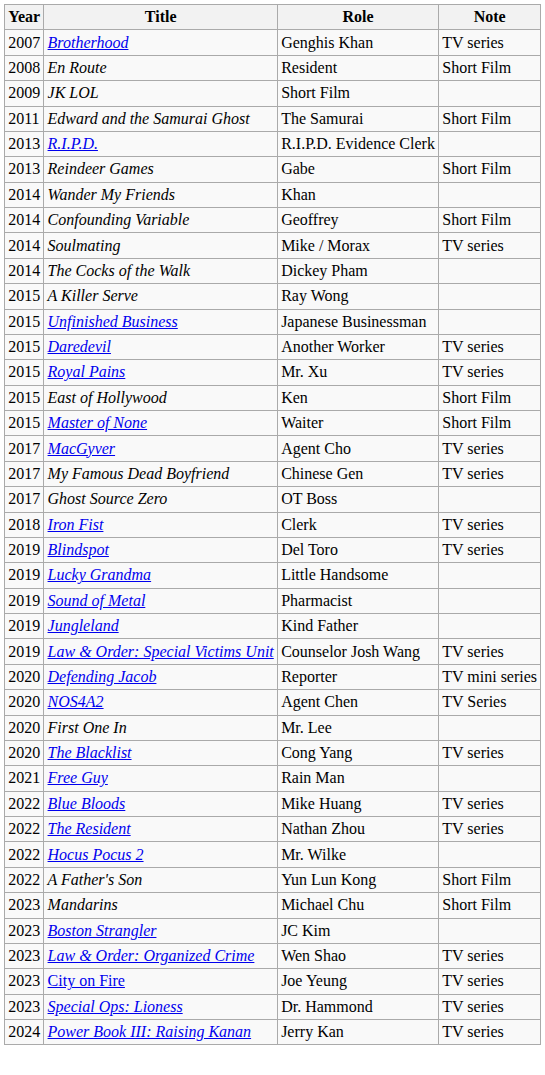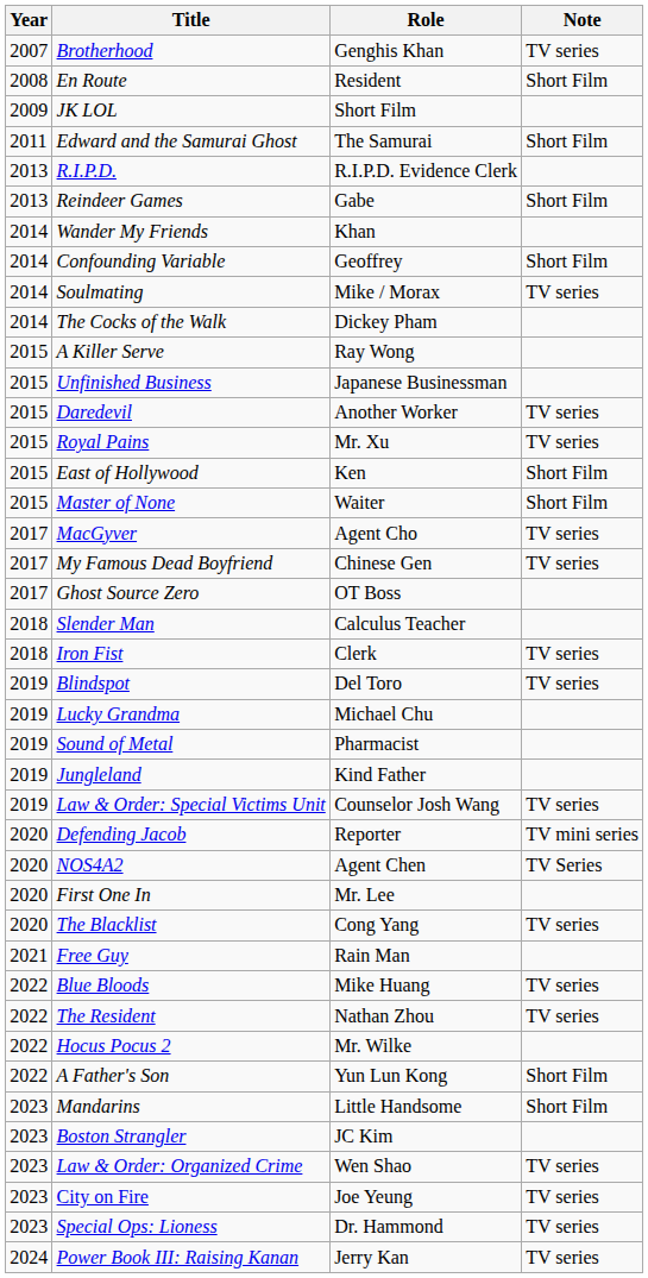+ row: 2018 | Slender Man | Calculus Teacher
Lucky Grandma | Role: Little Handsome -> Michael Chu
Mandarins | Role: Michael Chu -> Little Handsome
